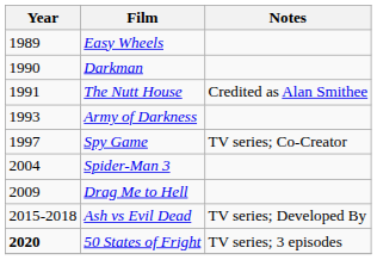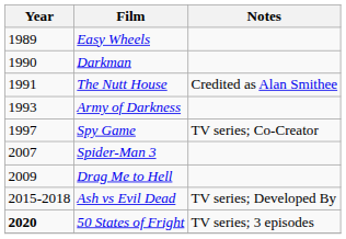Spider-Man 3 | Year: 2004 -> 2007
